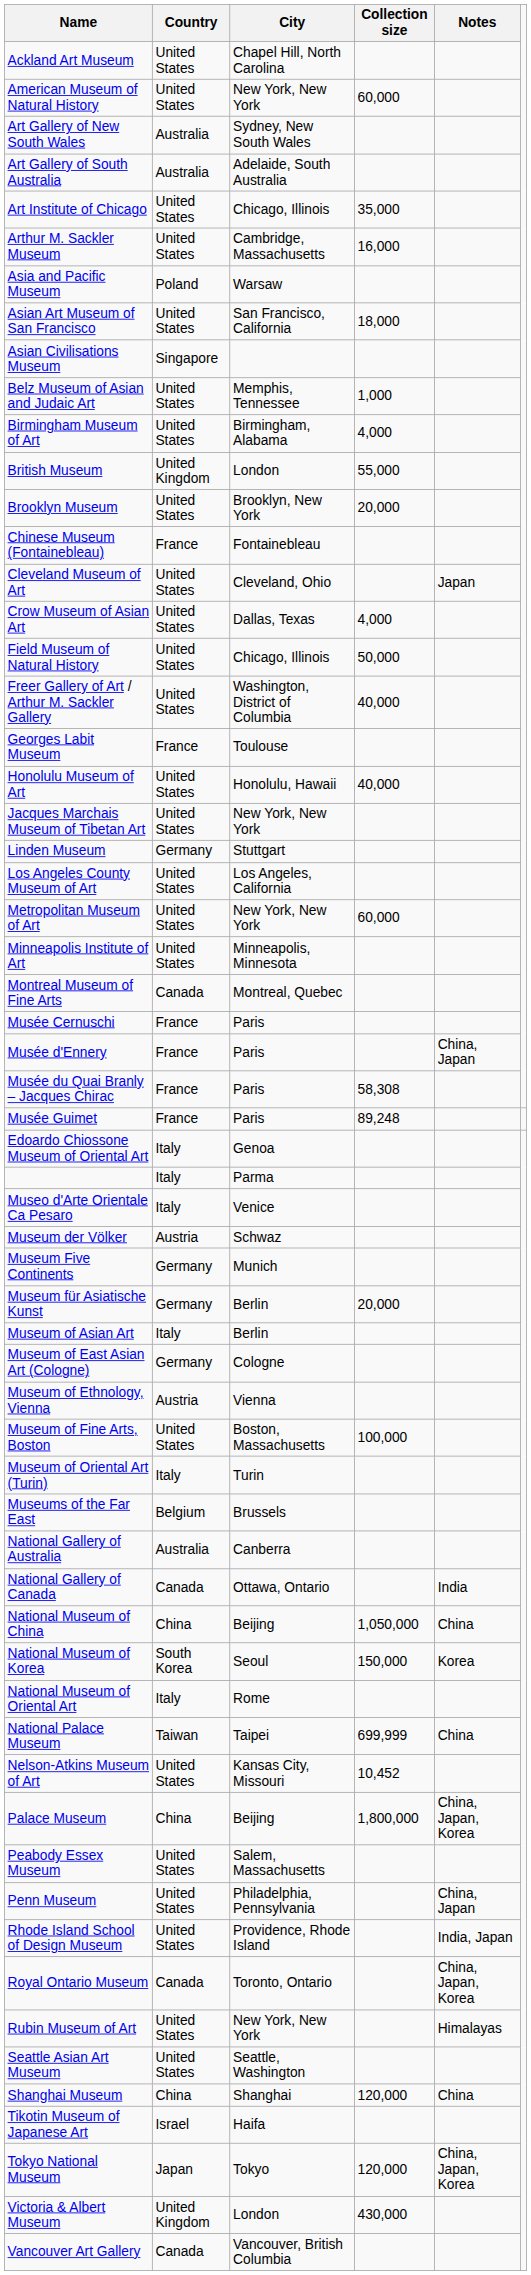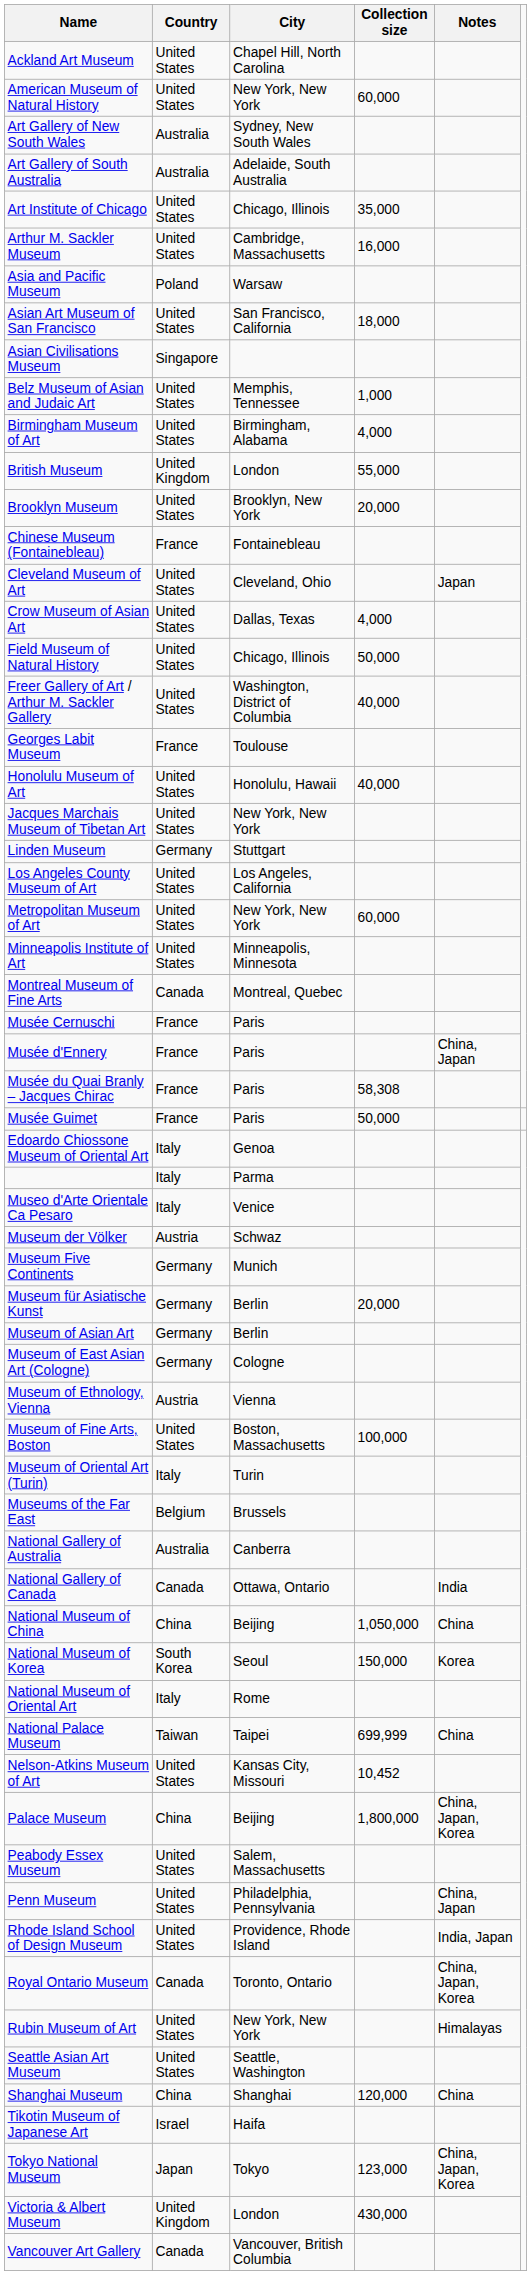Musée Guimet | Collection size: 89,248 -> 50,000
Museum of Asian Art | Country: Italy -> Germany
Tokyo National Museum | Collection size: 120,000 -> 123,000
